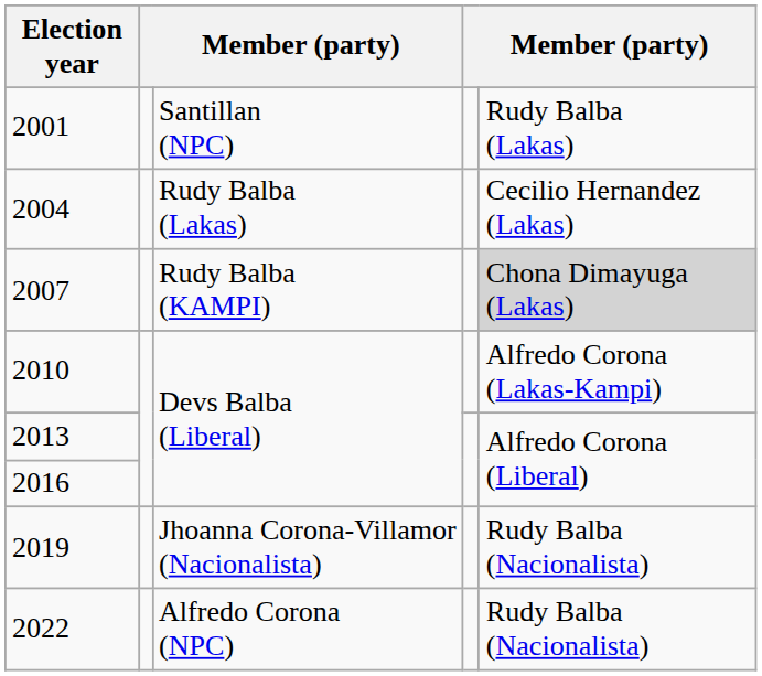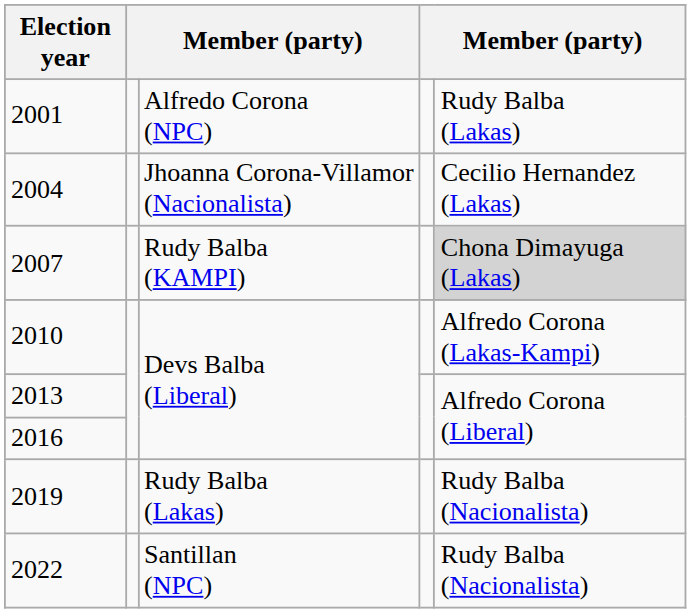2001 | column 3: Santillan (NPC) -> Alfredo Corona (NPC)
2004 | column 3: Rudy Balba (Lakas) -> Jhoanna Corona-Villamor (Nacionalista)
2019 | column 3: Jhoanna Corona-Villamor (Nacionalista) -> Rudy Balba (Lakas)
2022 | column 3: Alfredo Corona (NPC) -> Santillan (NPC)
